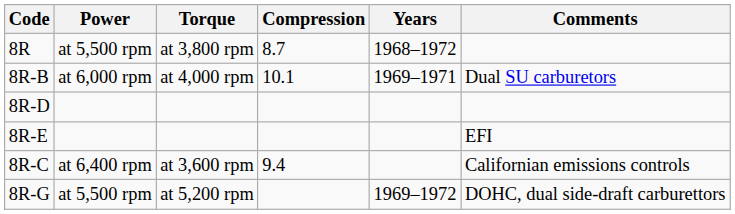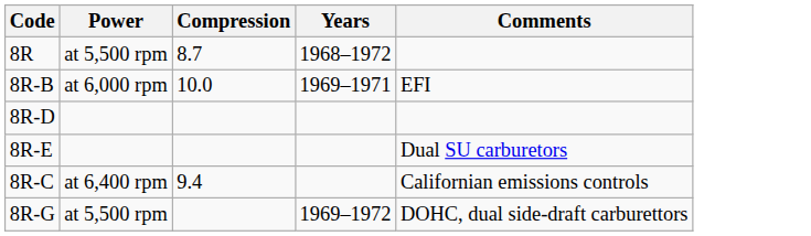- column: Torque | at 3,800 rpm | at 4,000 rpm | at 3,600 rpm | at 5,200 rpm
8R-B | Compression: 10.1 -> 10.0
8R-B | Comments: Dual SU carburetors -> EFI
8R-E | Comments: EFI -> Dual SU carburetors
